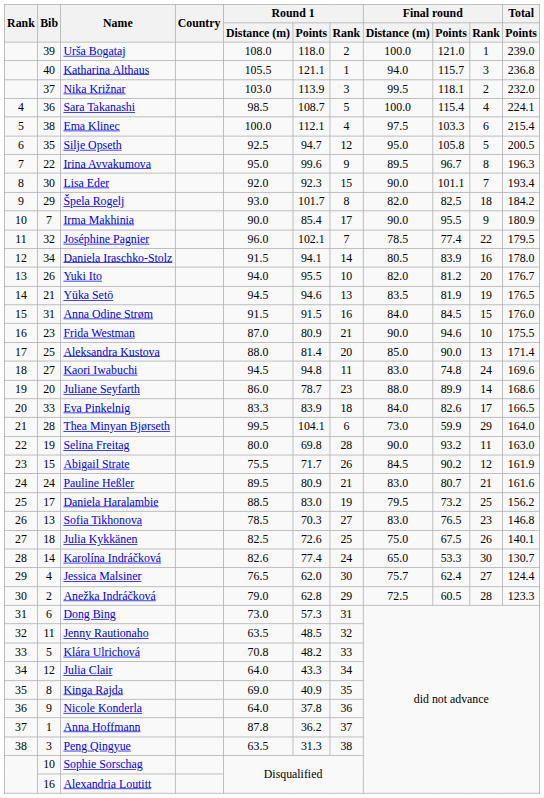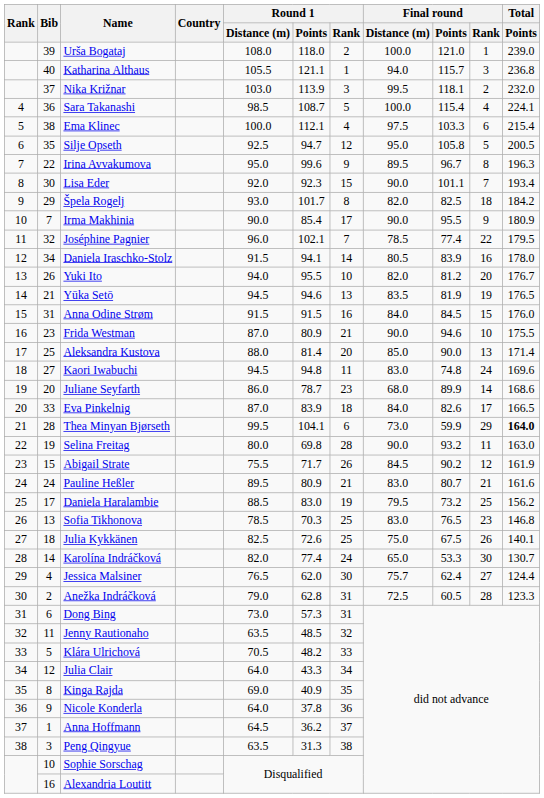Juliane Seyfarth | Final round / Distance (m): 88.0 -> 68.0
Eva Pinkelnig | Round 1 / Distance (m): 83.3 -> 87.0
Thea Minyan Bjørseth | Total / Points: normal -> bold
Sofia Tikhonova | Round 1 / Rank: 27 -> 25
Karolína Indráčková | Round 1 / Distance (m): 82.6 -> 82.0
Anežka Indráčková | Round 1 / Rank: 29 -> 31
Klára Ulrichová | Round 1 / Distance (m): 70.8 -> 70.5
Anna Hoffmann | Round 1 / Distance (m): 87.8 -> 64.5
